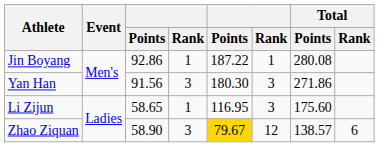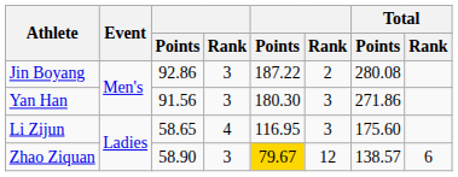Jin Boyang | column 4: 1 -> 3
Jin Boyang | column 6: 1 -> 2
Li Zijun | column 4: 1 -> 4
